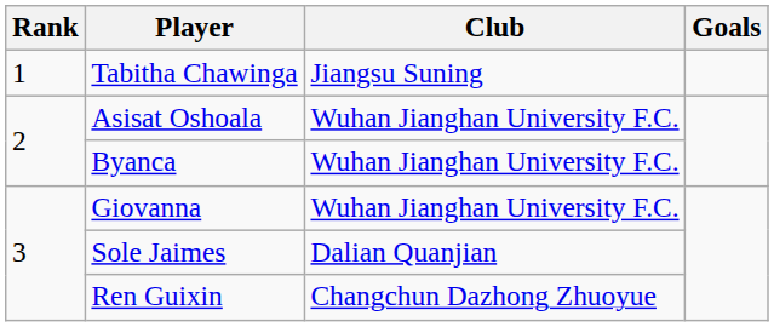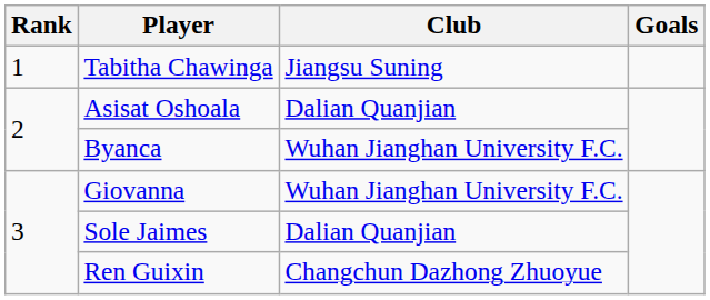Asisat Oshoala | Club: Wuhan Jianghan University F.C. -> Dalian Quanjian
